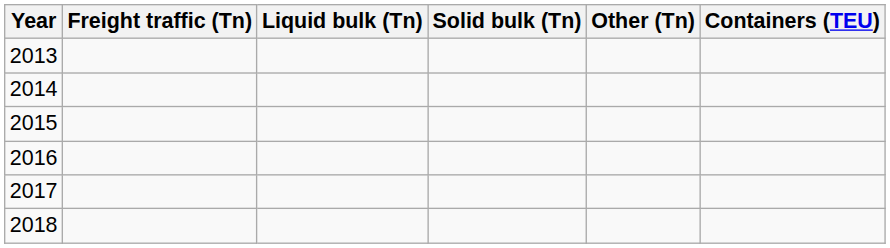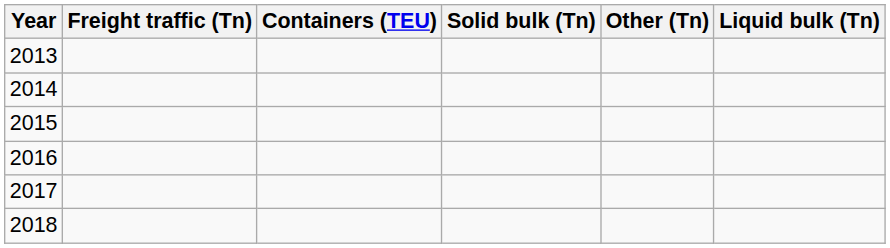columns swapped: Liquid bulk (Tn) <-> Containers (TEU)
